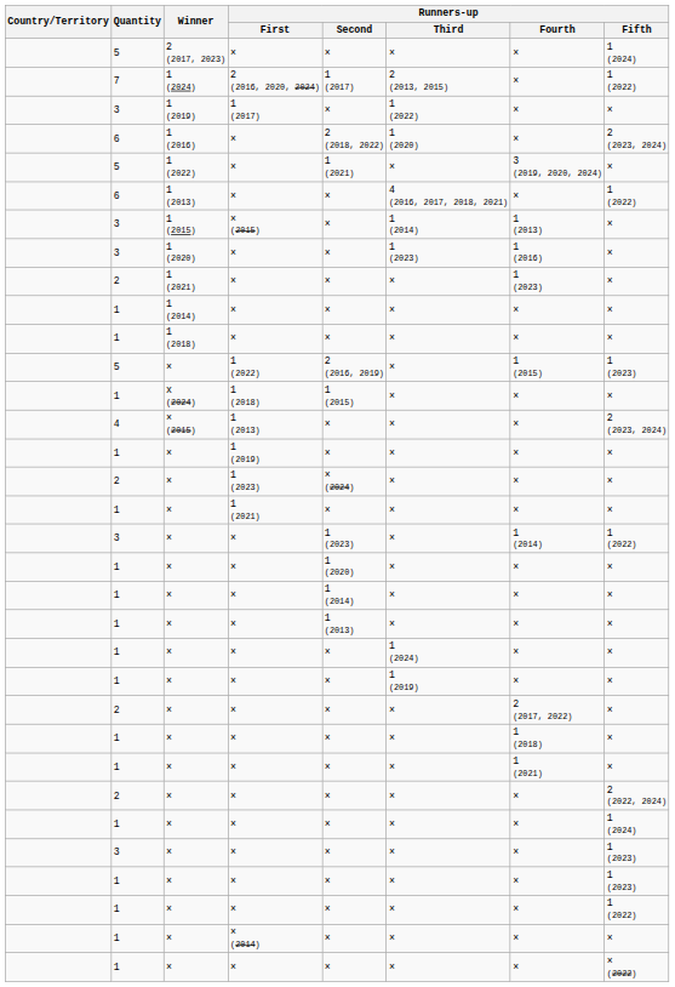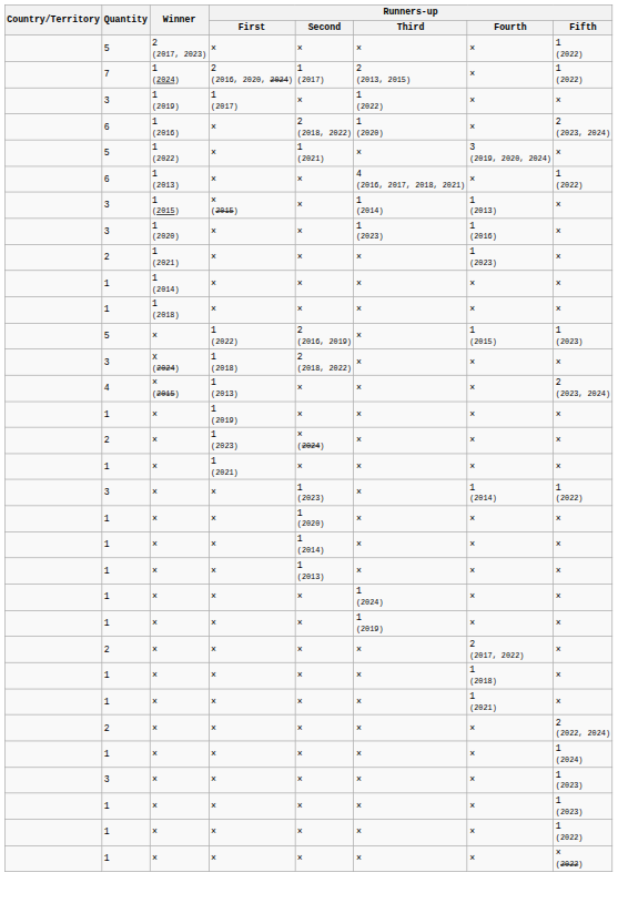2 (2017, 2023) | Runners-up / Fifth: 1 (2024) -> 1 (2022)
x (2024) | Quantity: 1 -> 3
x (2024) | Runners-up / Second: 1 (2015) -> 2 (2018, 2022)
- row: 1 | × | × (2014) | × | × | × | ×
